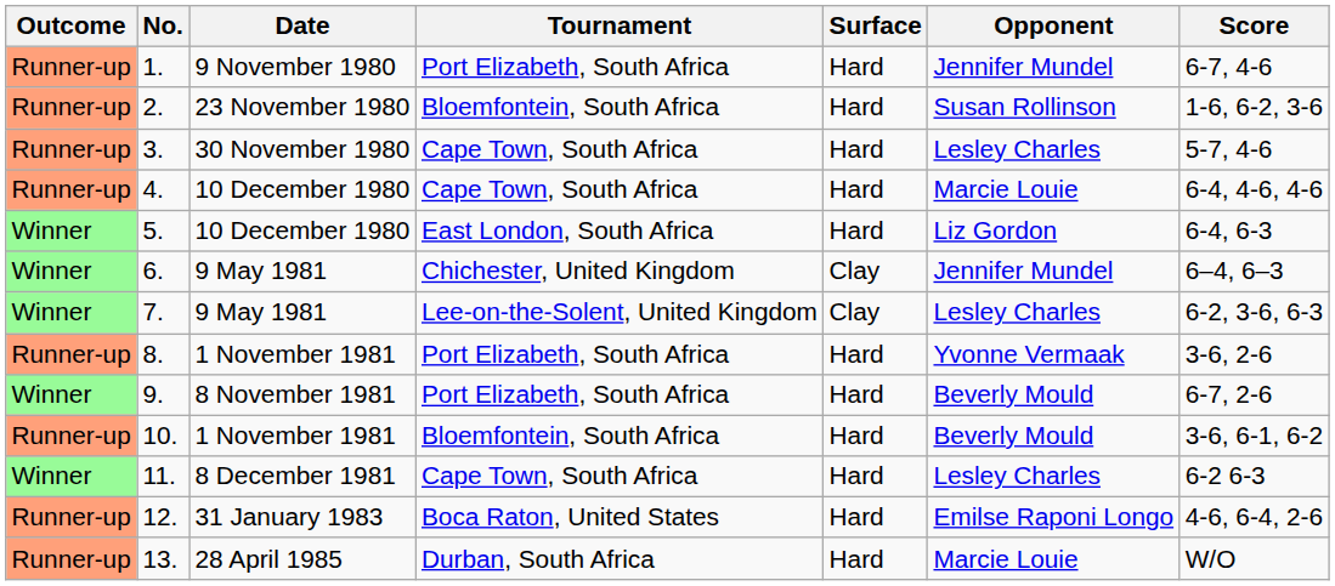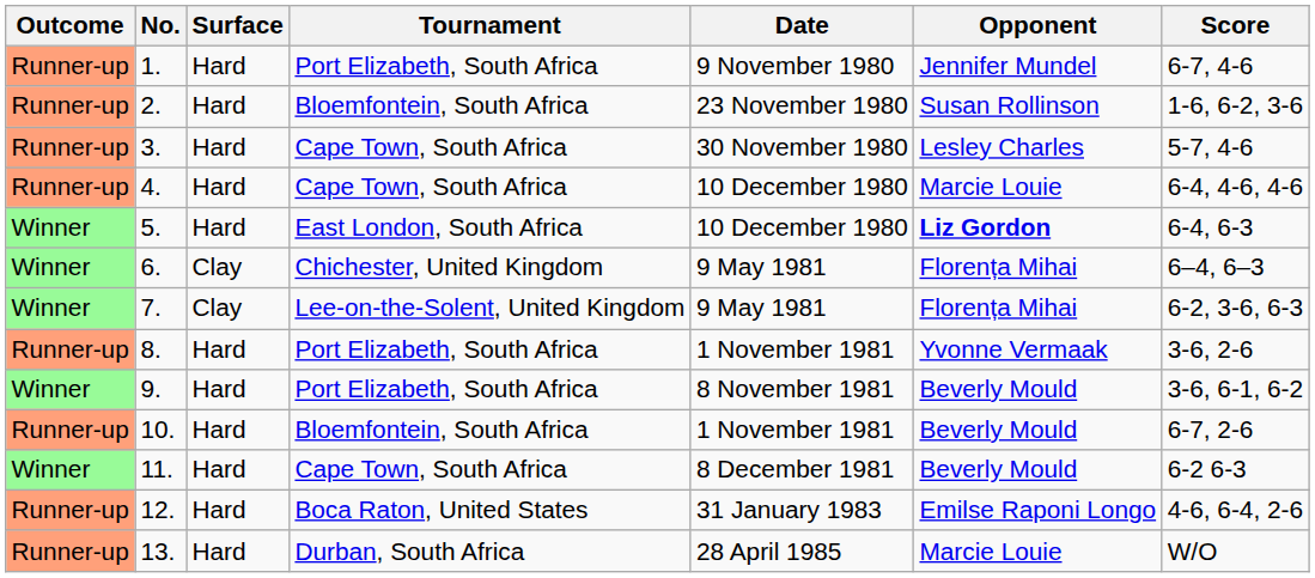columns swapped: Date <-> Surface
5. | Opponent: normal -> bold
6. | Opponent: Jennifer Mundel -> Florența Mihai
7. | Opponent: Lesley Charles -> Florența Mihai
9. | Score: 6-7, 2-6 -> 3-6, 6-1, 6-2
10. | Score: 3-6, 6-1, 6-2 -> 6-7, 2-6
11. | Opponent: Lesley Charles -> Beverly Mould
